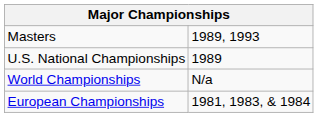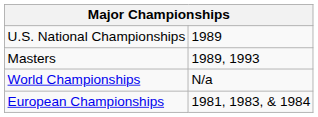rows swapped: Masters <-> U.S. National Championships
